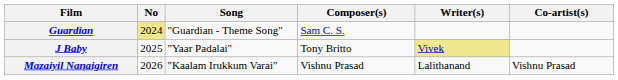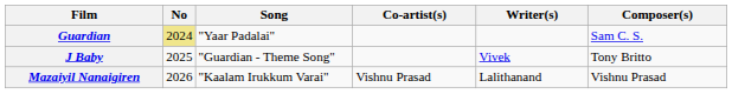columns swapped: Composer(s) <-> Co-artist(s)
Guardian | Song: "Guardian - Theme Song" -> "Yaar Padalai"
J Baby | Song: "Yaar Padalai" -> "Guardian - Theme Song"
J Baby | Writer(s): khaki background -> no background
